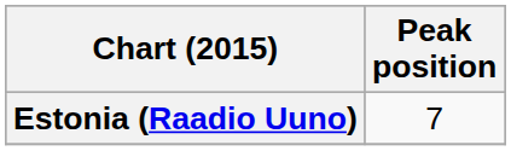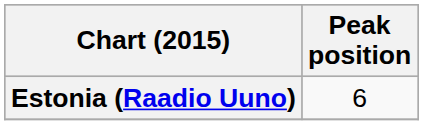Estonia (Raadio Uuno) | Peak position: 7 -> 6
